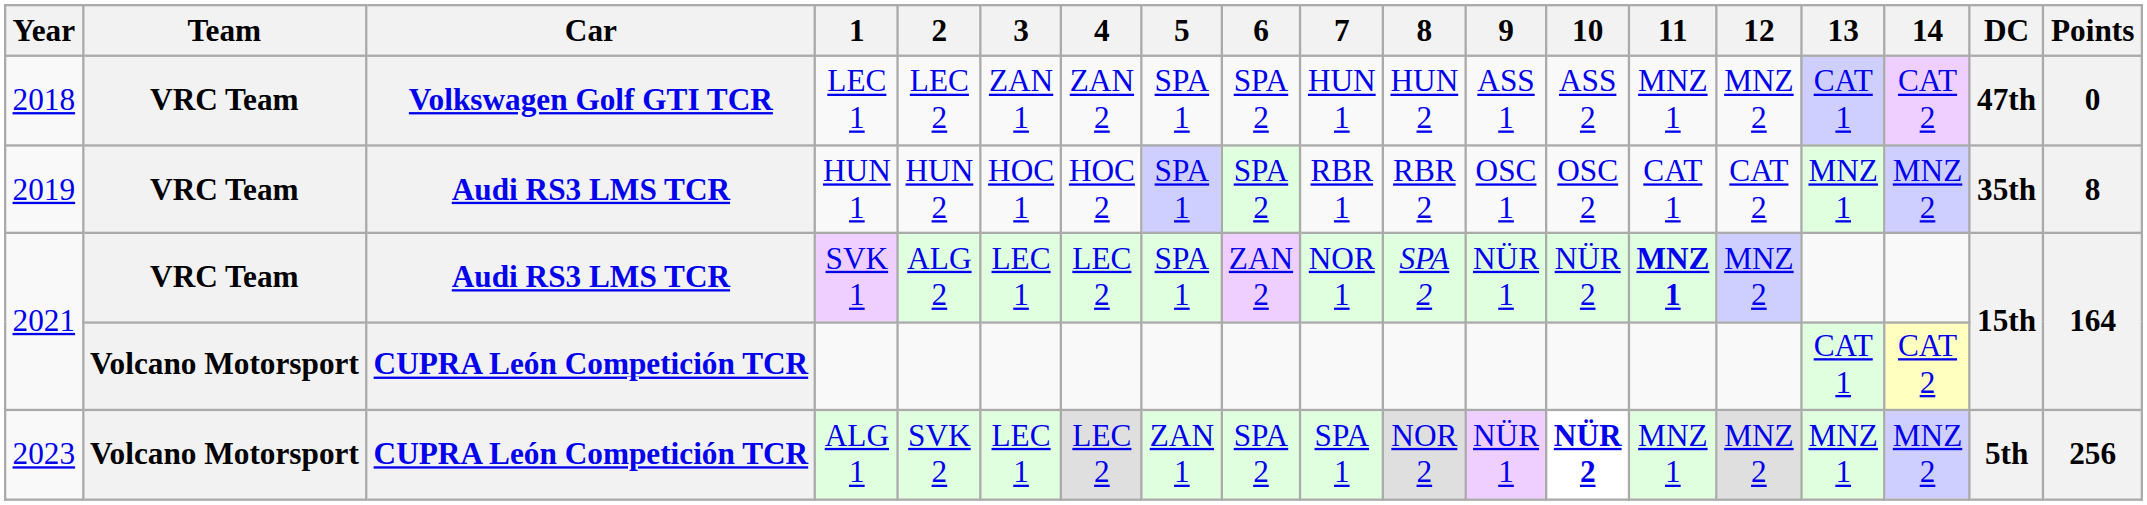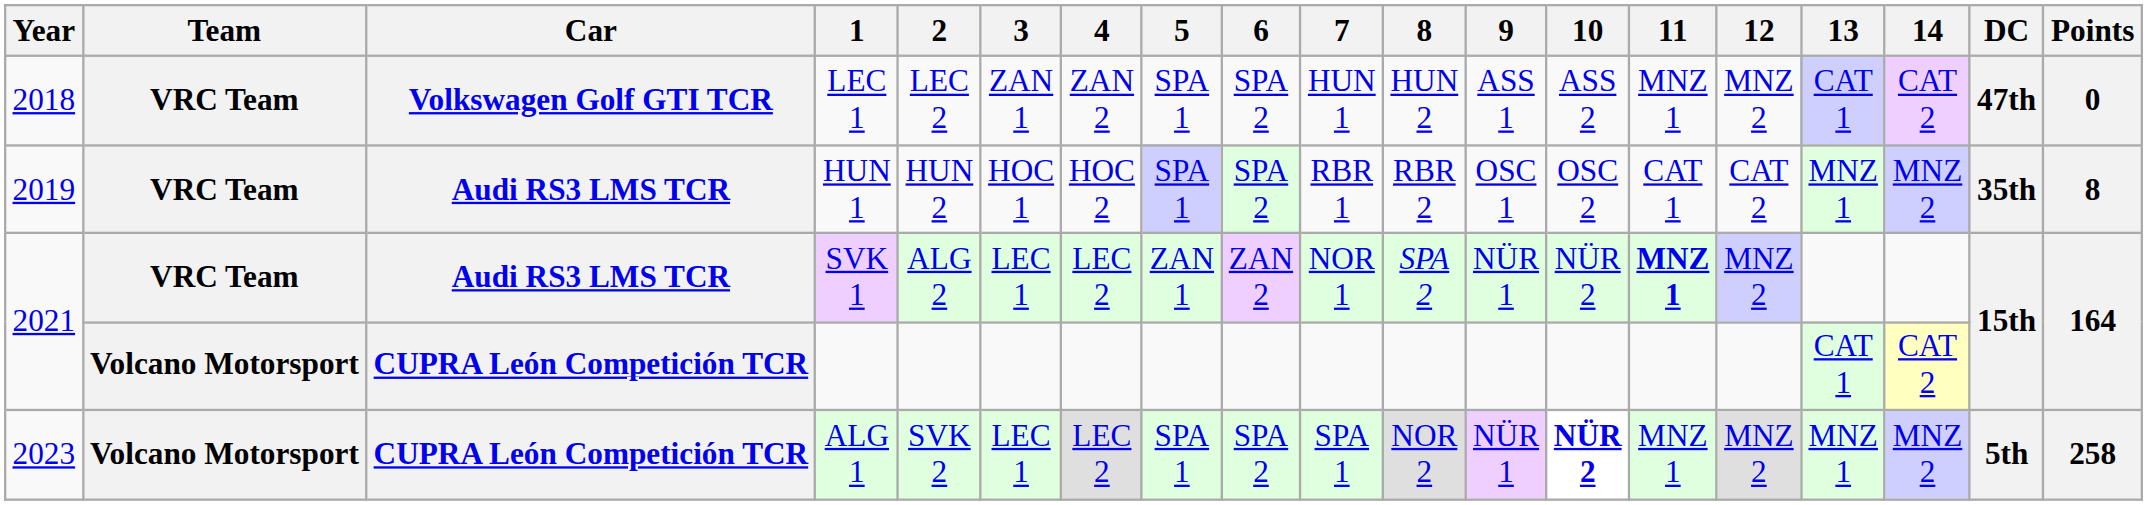SVK 1 | 5: SPA 1 -> ZAN 1
ALG 1 | 5: ZAN 1 -> SPA 1
ALG 1 | Points: 256 -> 258
